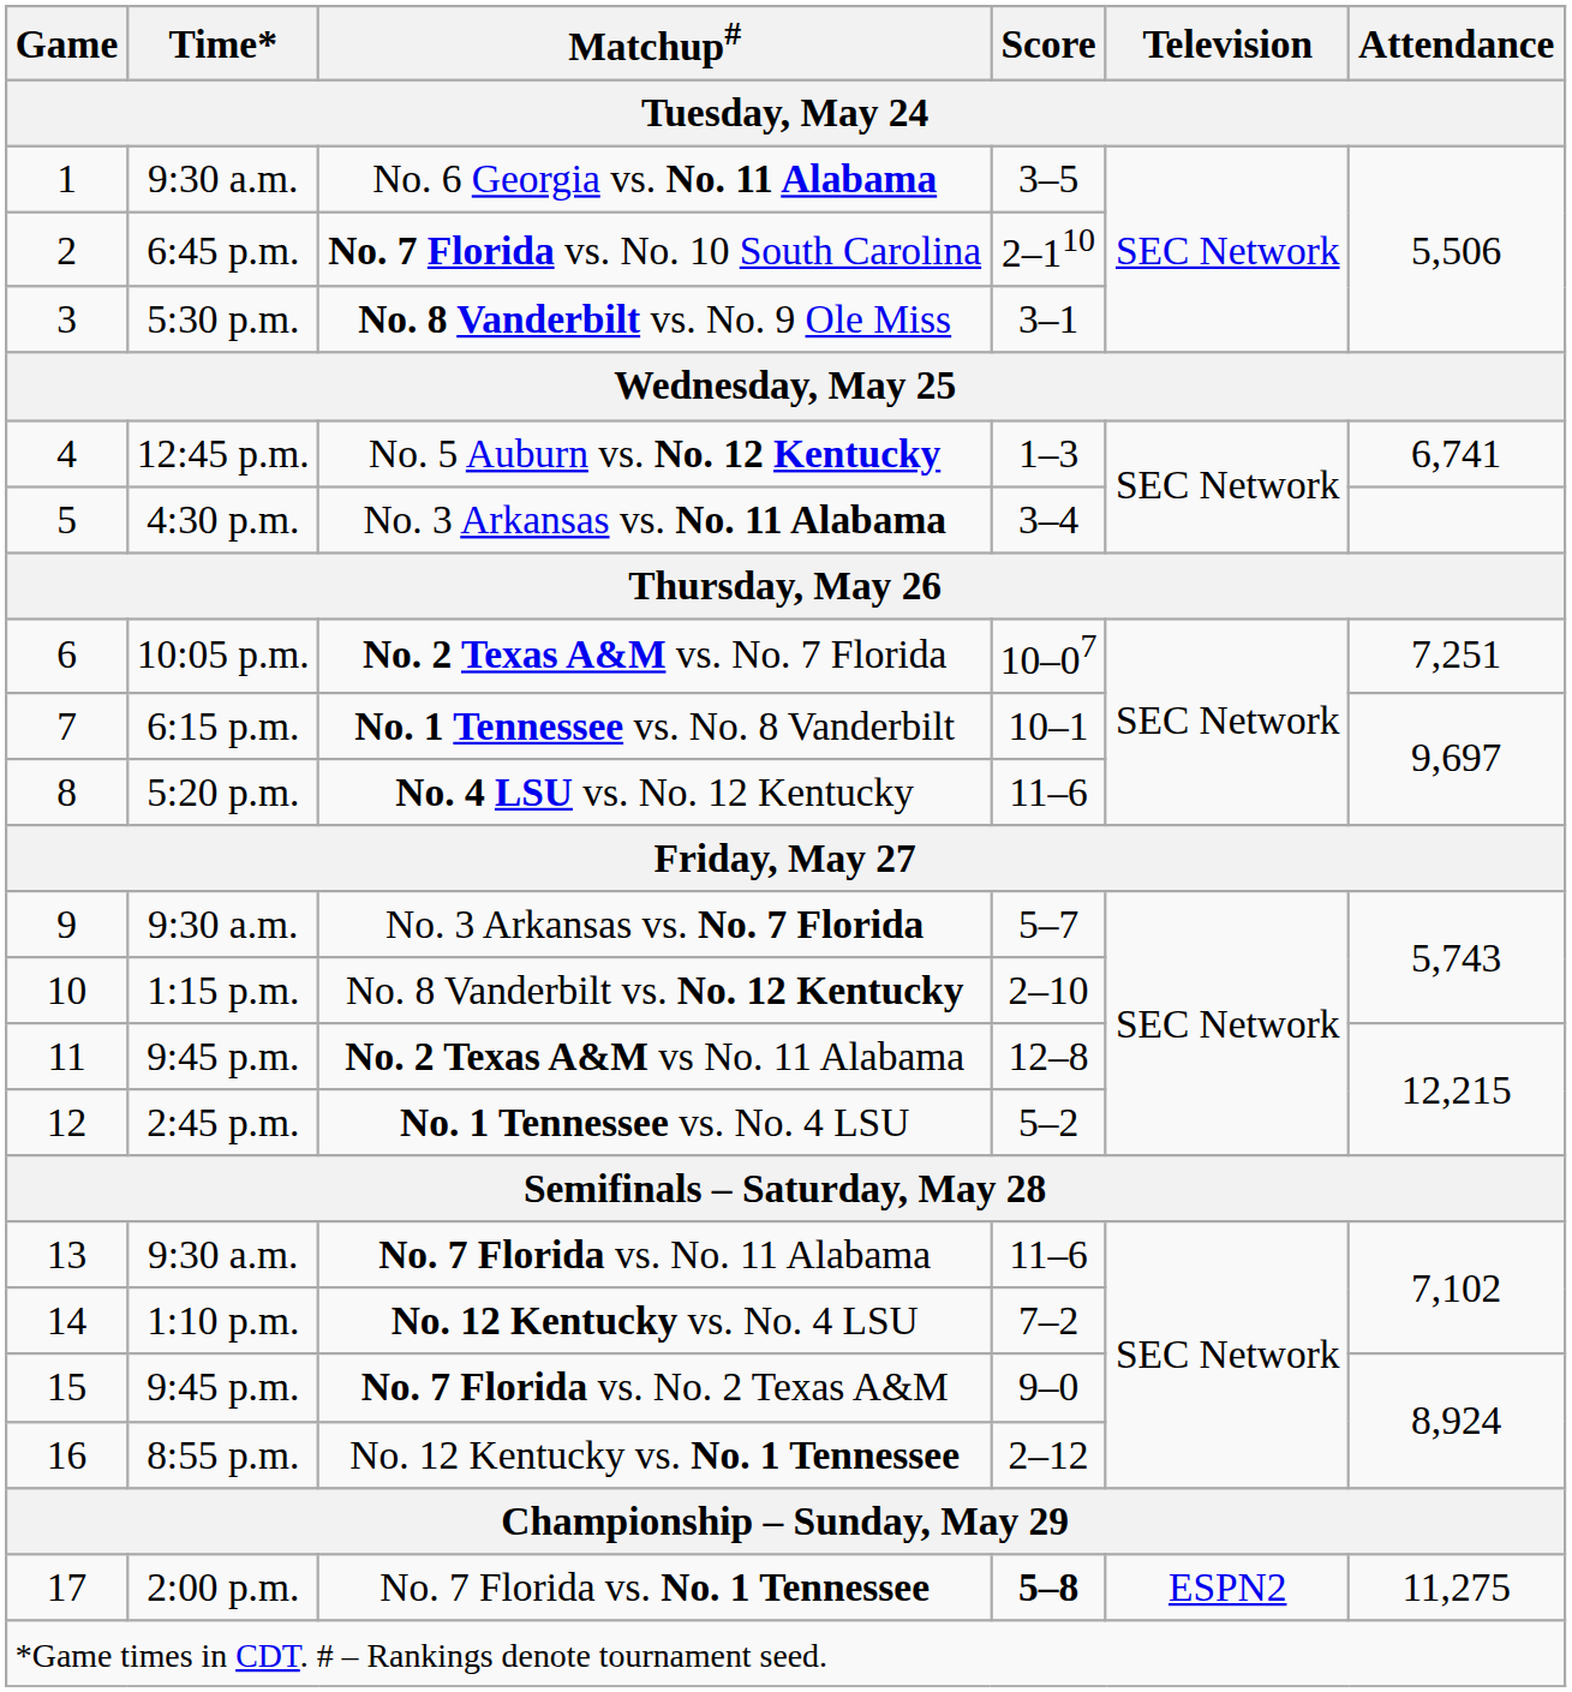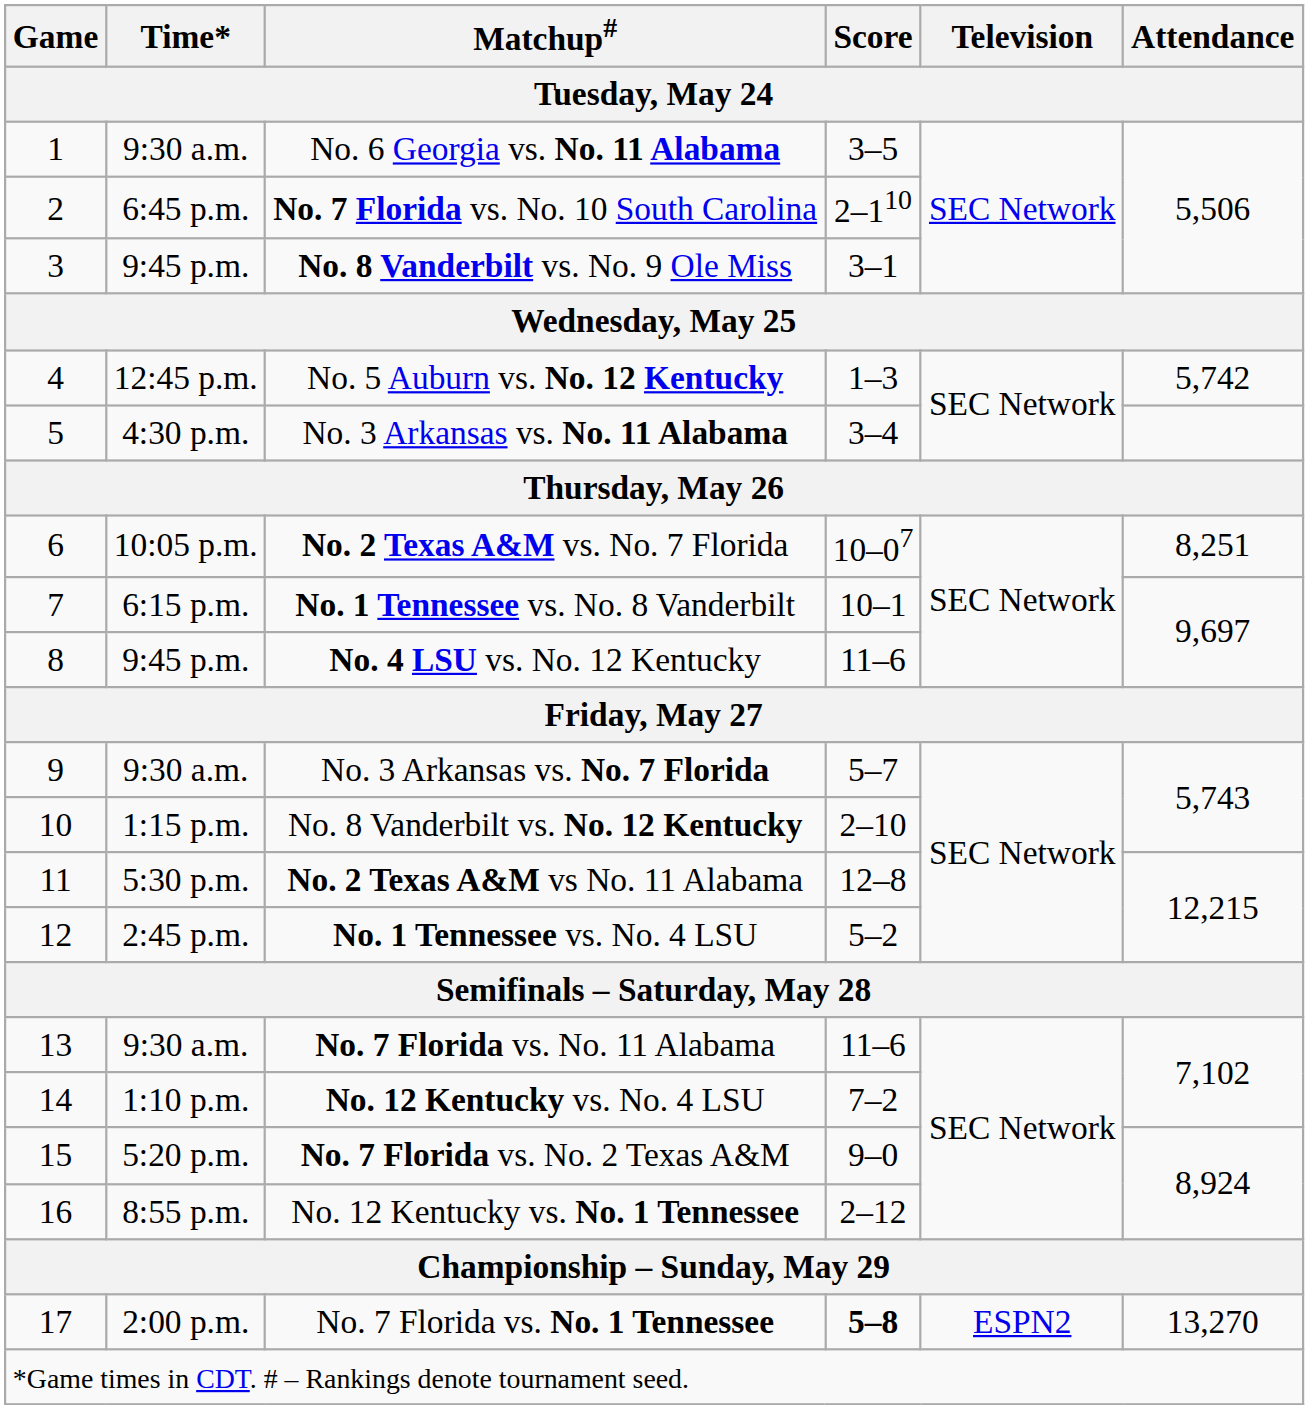No. 8 Vanderbilt vs. No. 9 Ole Miss | Time*: 5:30 p.m. -> 9:45 p.m.
No. 5 Auburn vs. No. 12 Kentucky | Attendance: 6,741 -> 5,742
No. 2 Texas A&M vs. No. 7 Florida | Attendance: 7,251 -> 8,251
No. 4 LSU vs. No. 12 Kentucky | Time*: 5:20 p.m. -> 9:45 p.m.
No. 2 Texas A&M vs No. 11 Alabama | Time*: 9:45 p.m. -> 5:30 p.m.
No. 7 Florida vs. No. 2 Texas A&M | Time*: 9:45 p.m. -> 5:20 p.m.
No. 7 Florida vs. No. 1 Tennessee | Attendance: 11,275 -> 13,270
